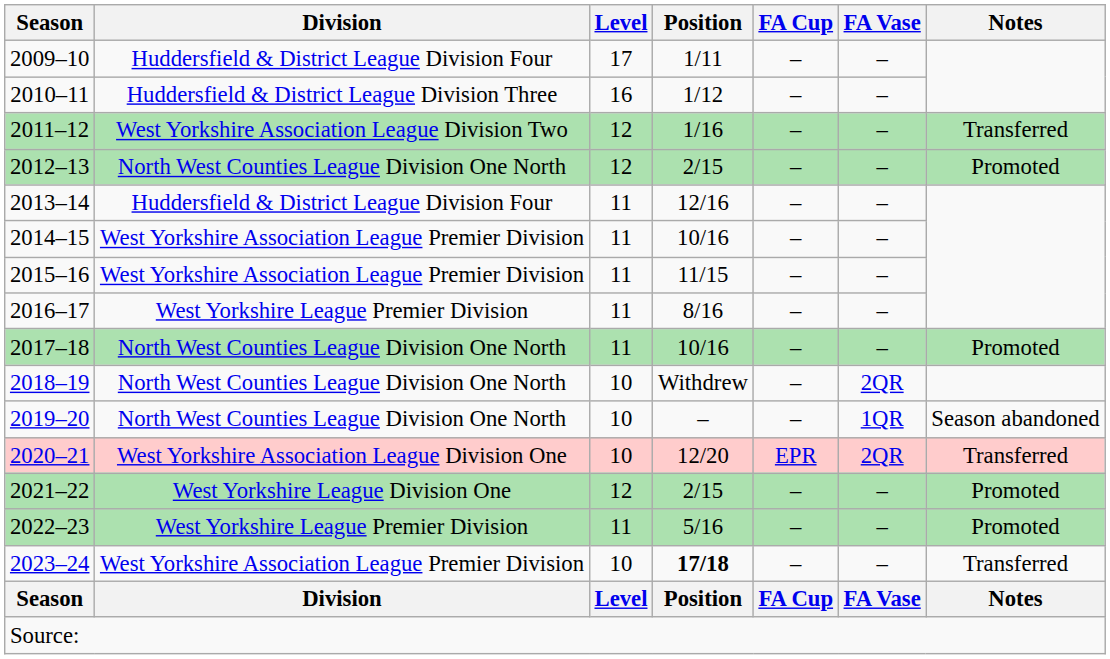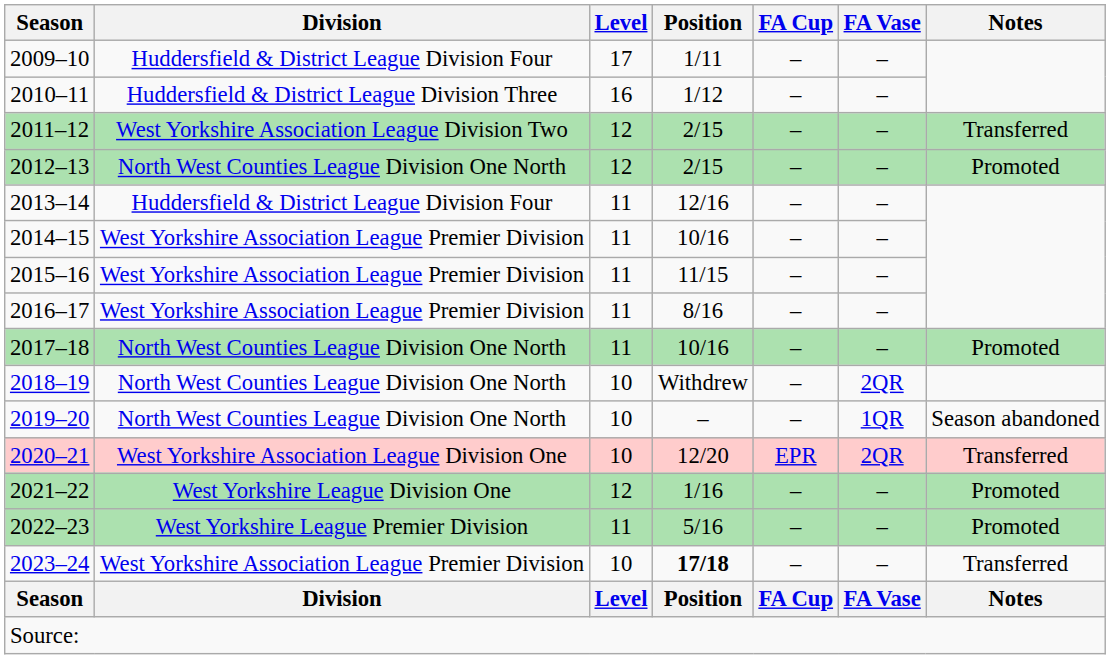2011–12 | Position: 1/16 -> 2/15
2016–17 | Division: West Yorkshire League Premier Division -> West Yorkshire Association League Premier Division
2021–22 | Position: 2/15 -> 1/16
